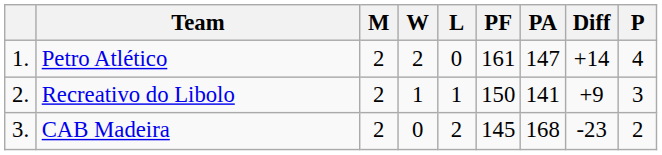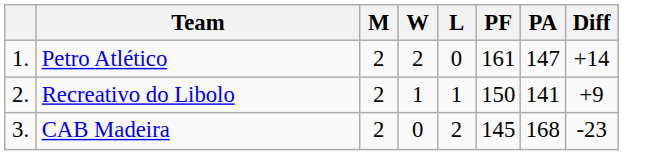- column: P | 4 | 3 | 2
